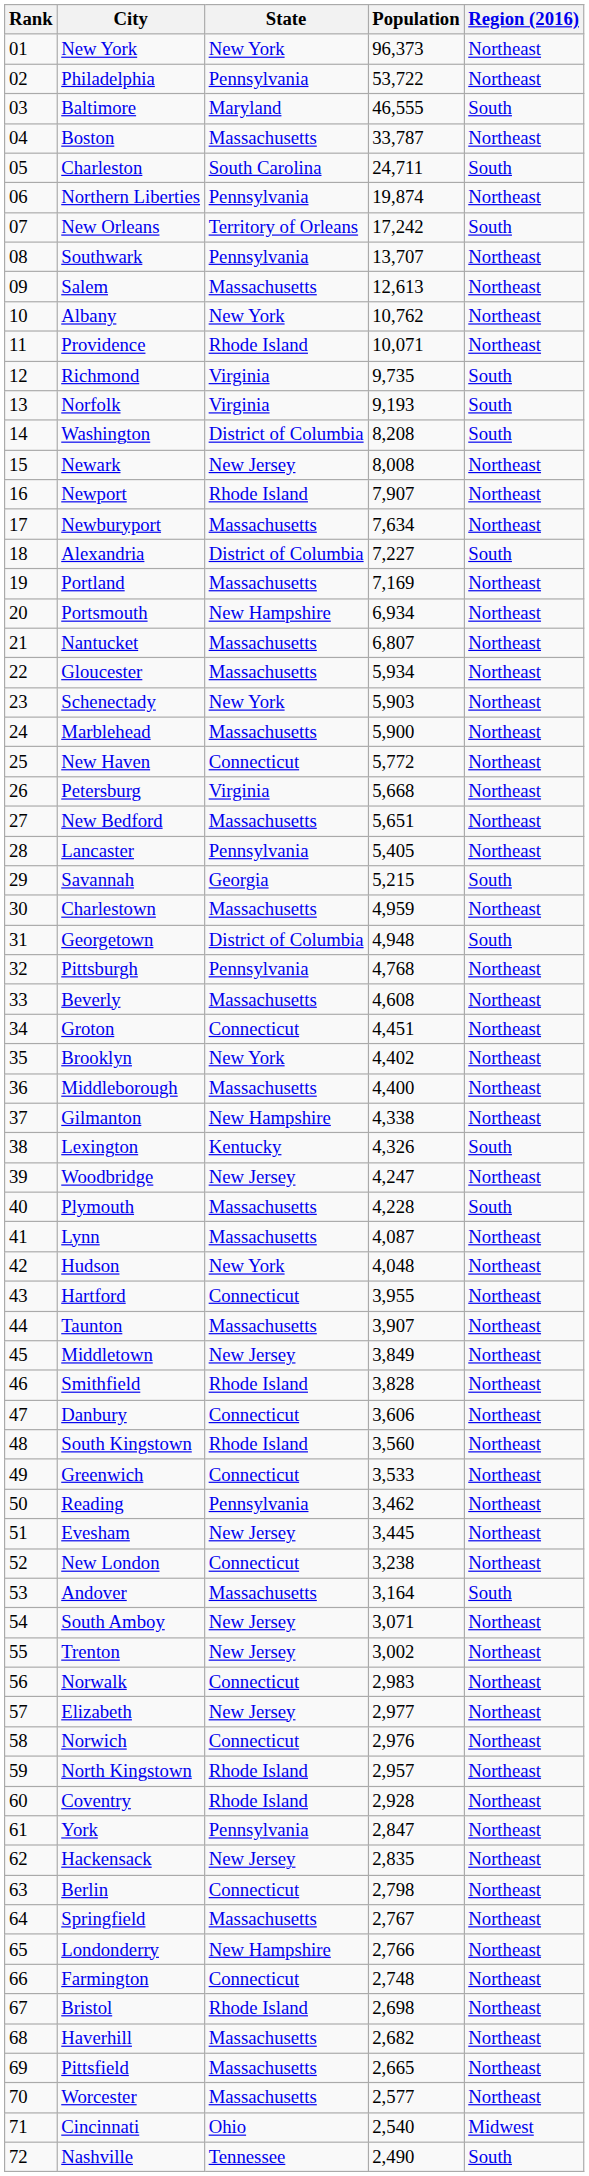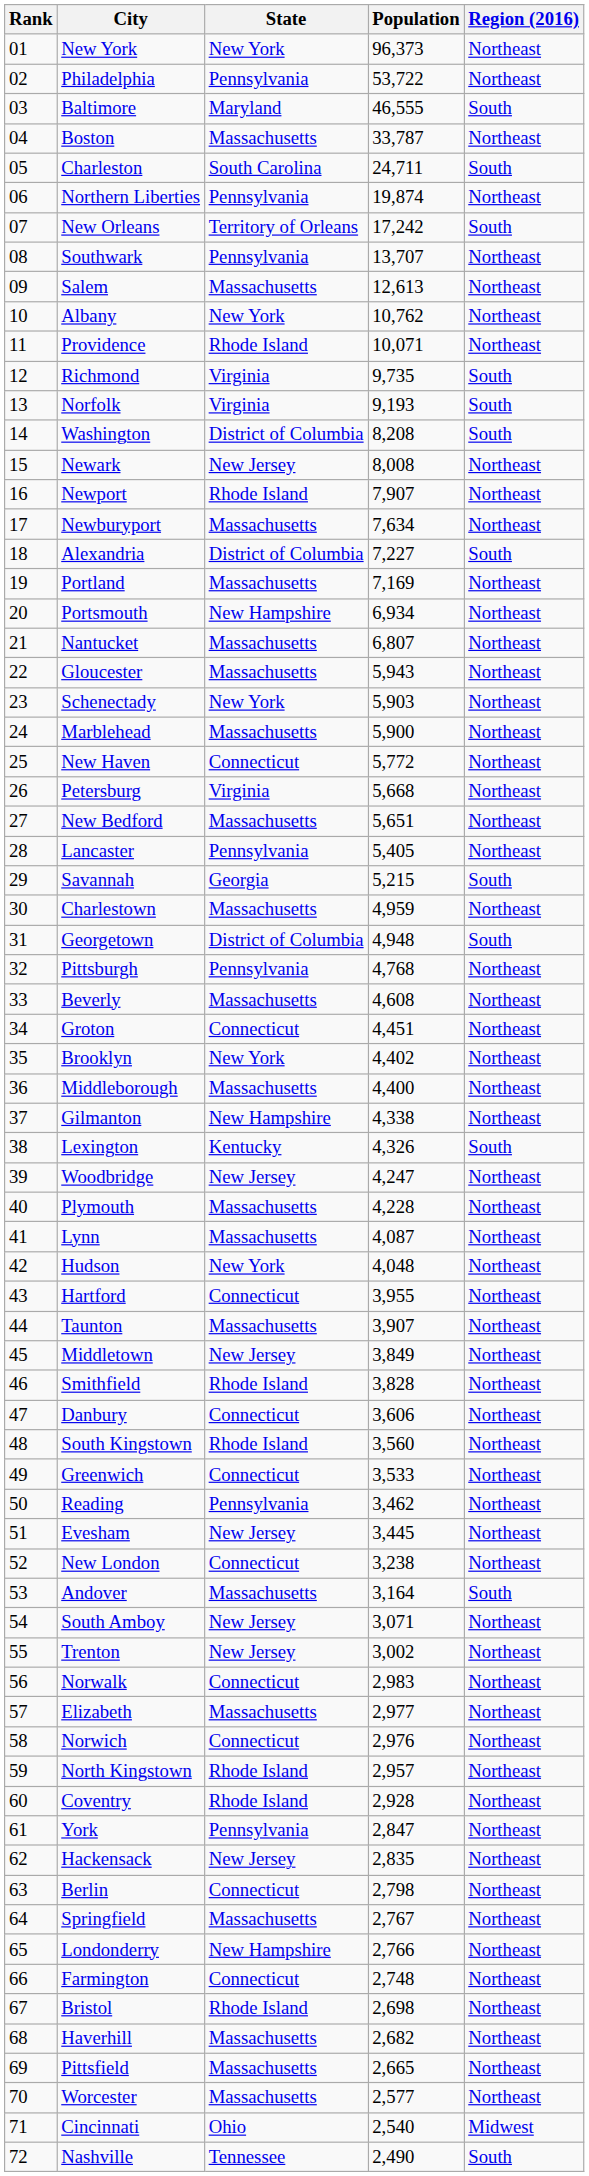Gloucester | Population: 5,934 -> 5,943
Plymouth | Region (2016): South -> Northeast
Elizabeth | State: New Jersey -> Massachusetts
